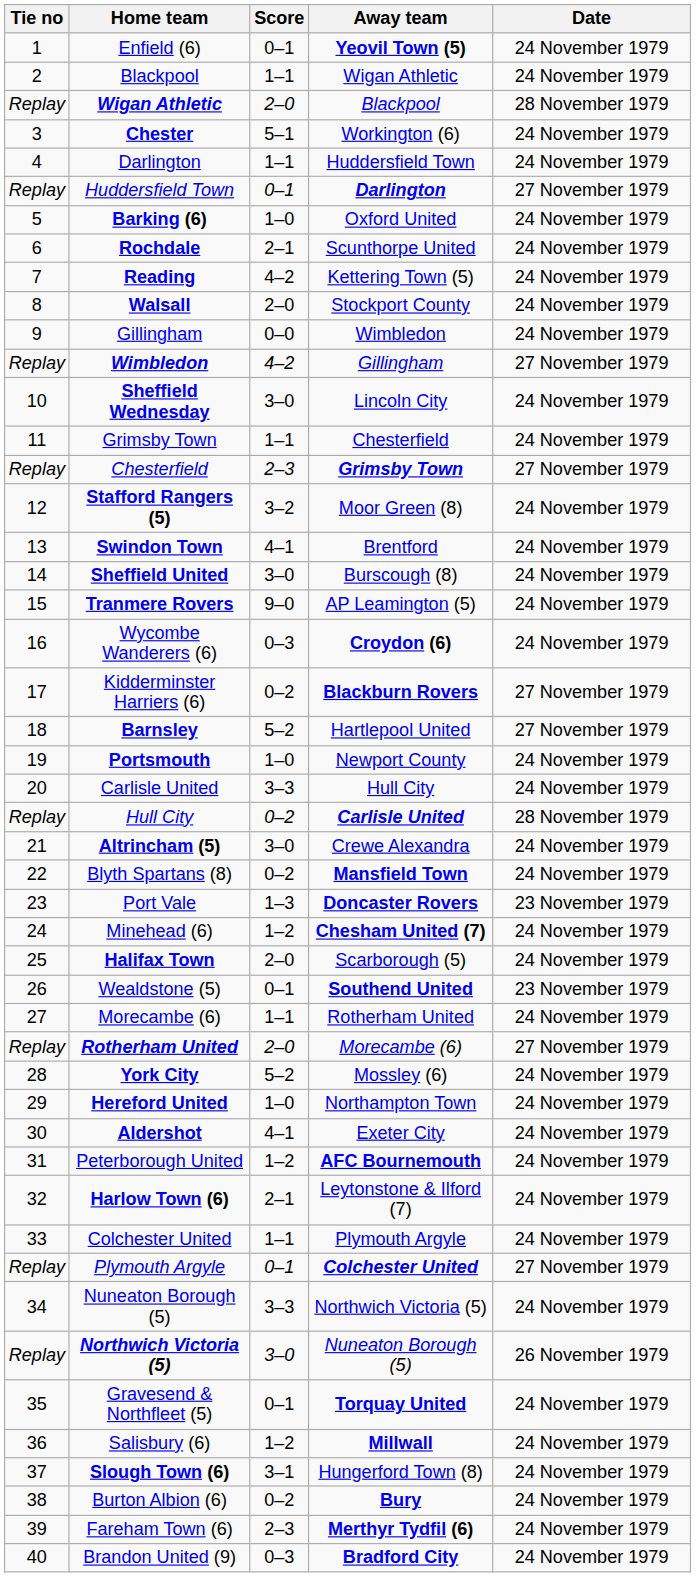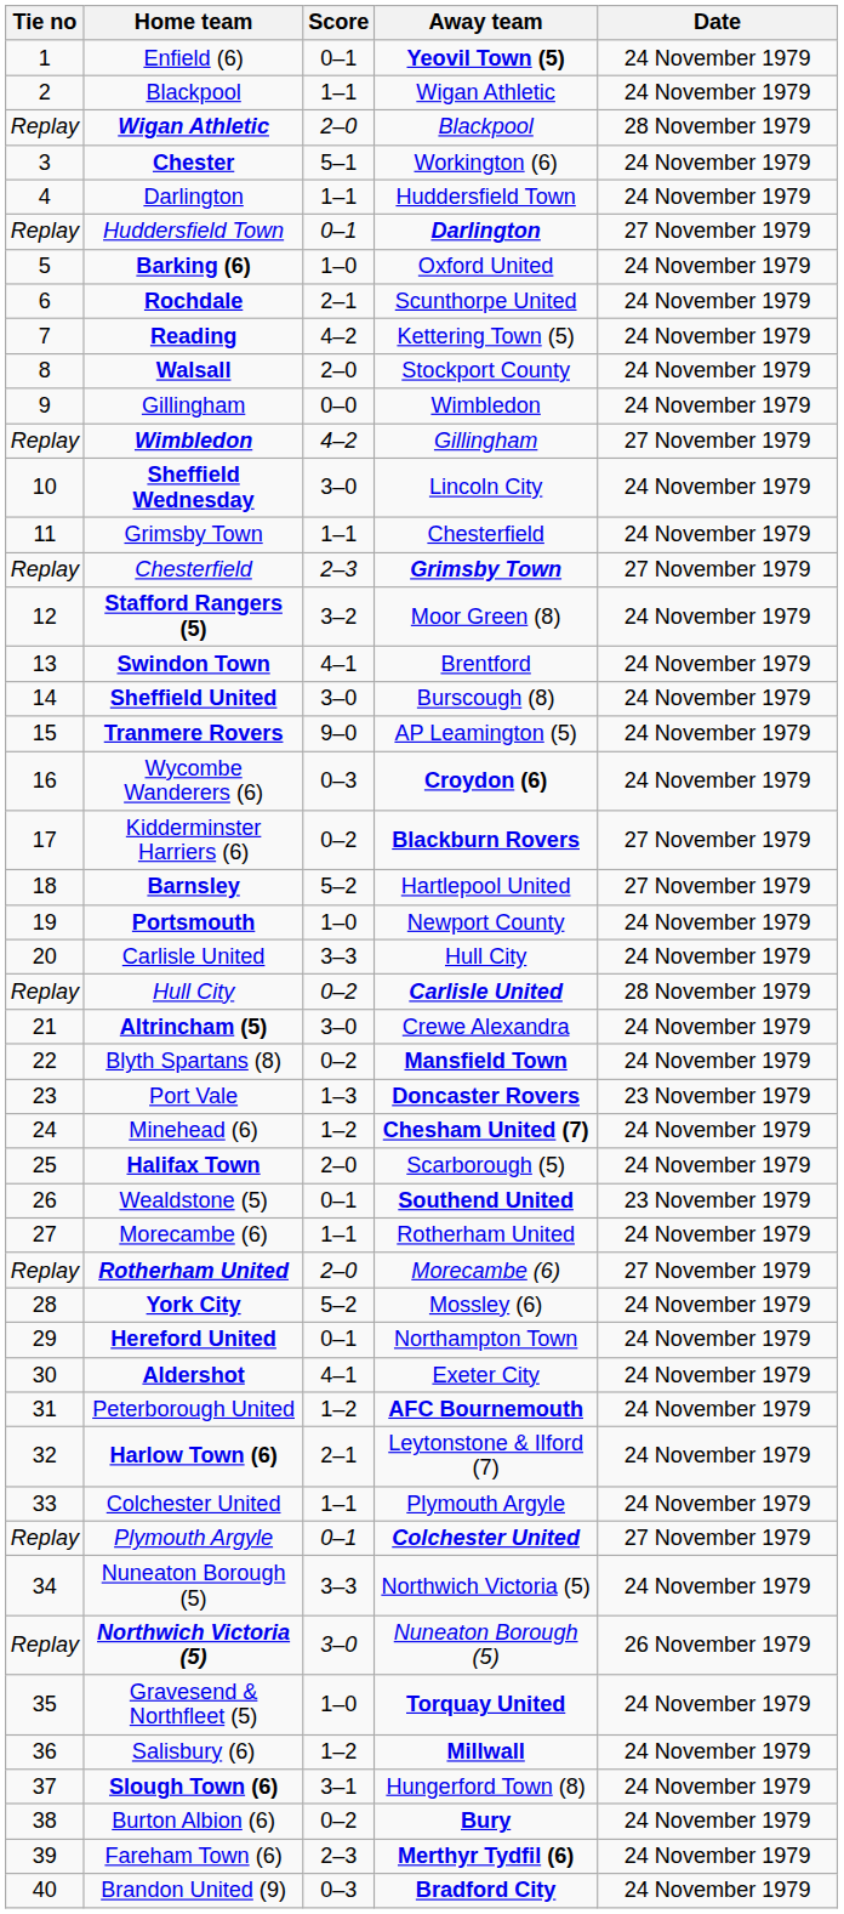Hereford United | Score: 1–0 -> 0–1
Gravesend & Northfleet (5) | Score: 0–1 -> 1–0
